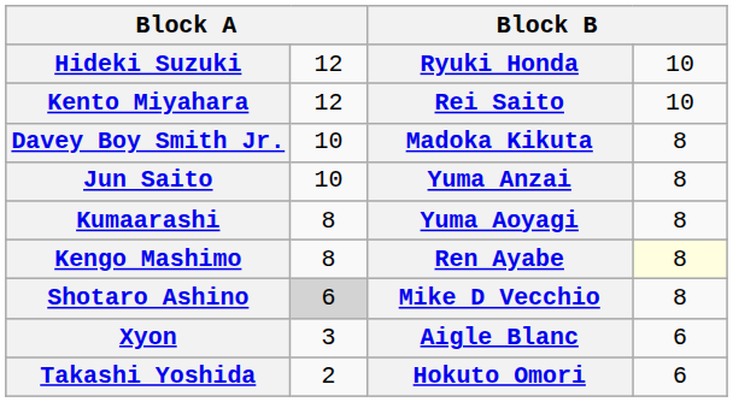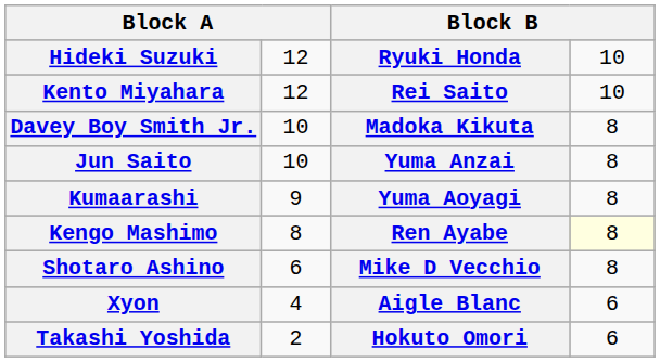Kumaarashi | column 2: 8 -> 9
Shotaro Ashino | column 2: lightgrey background -> no background
Xyon | column 2: 3 -> 4
